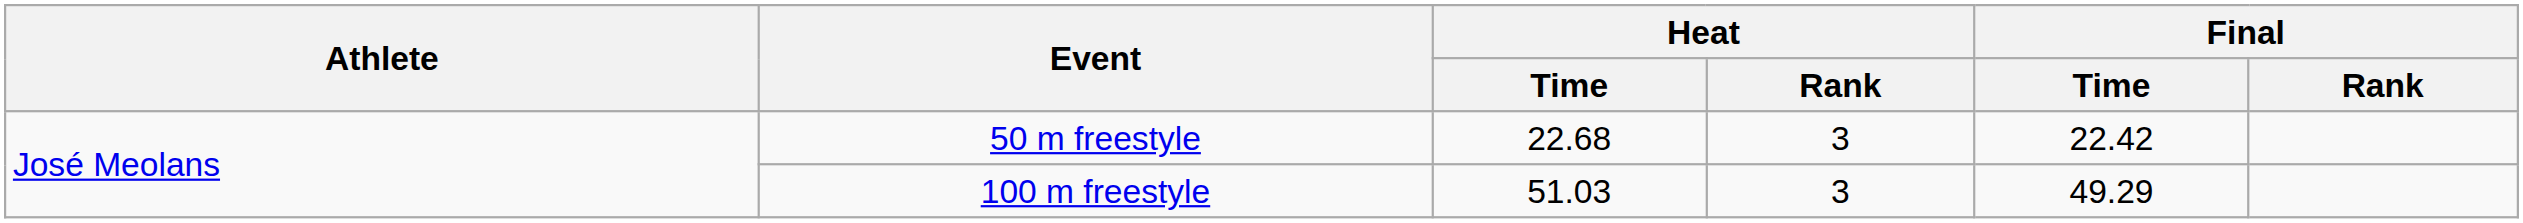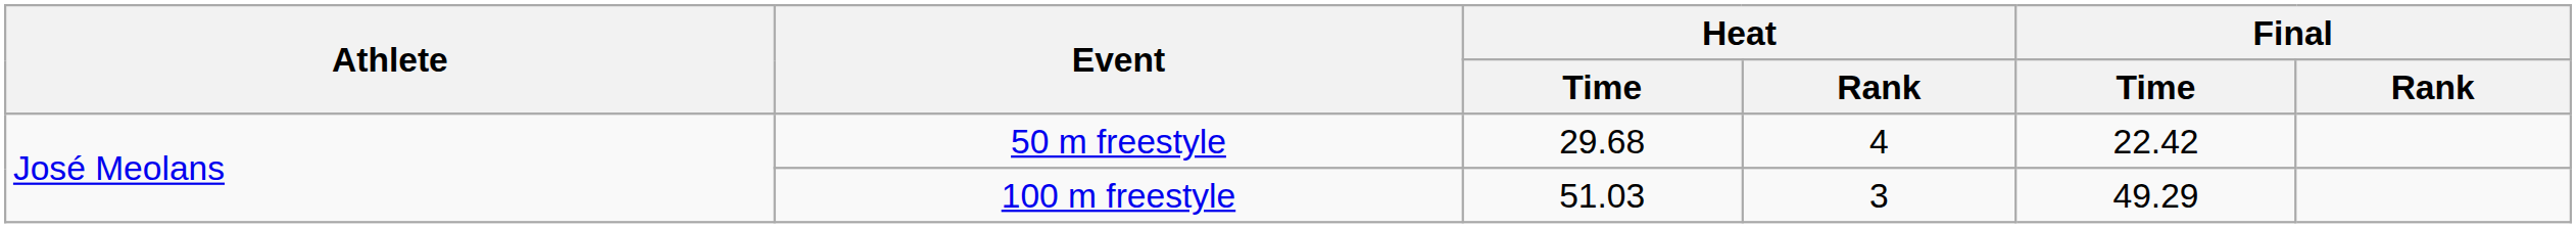50 m freestyle | Heat / Time: 22.68 -> 29.68
50 m freestyle | Heat / Rank: 3 -> 4
